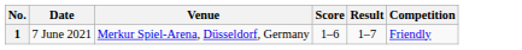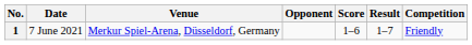+ column: Opponent
